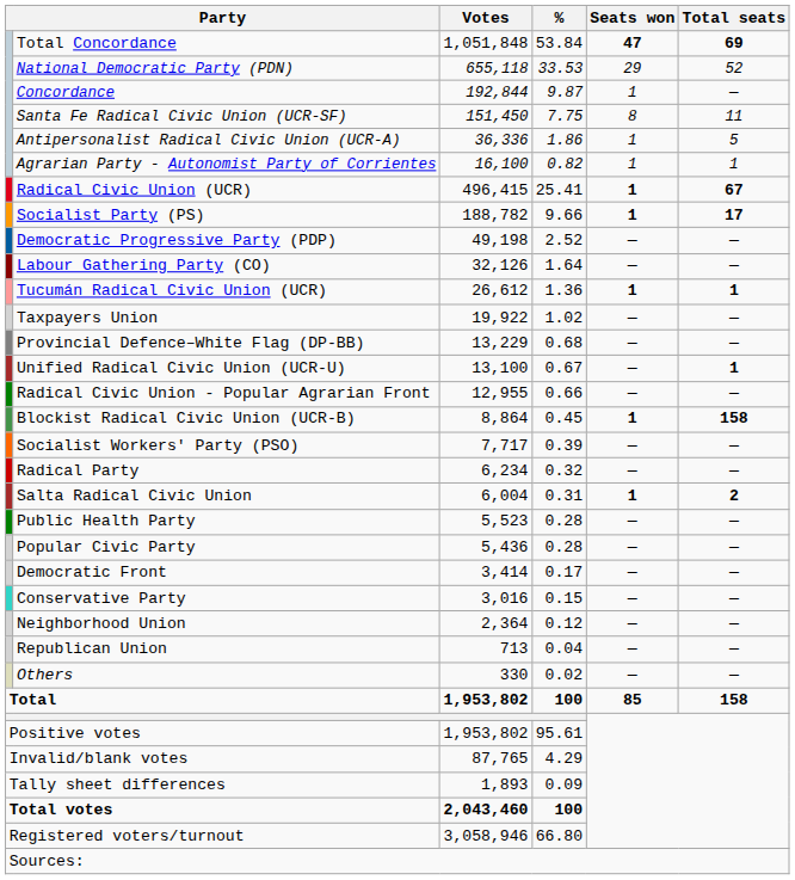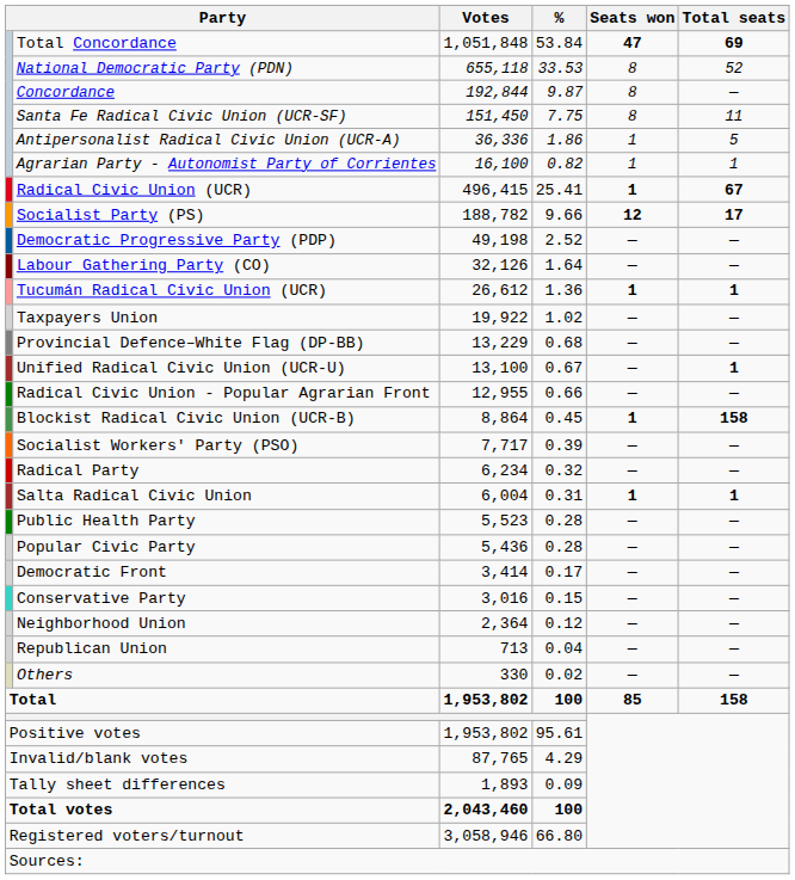National Democratic Party (PDN) | Seats won: 29 -> 8
Concordance | Seats won: 1 -> 8
Socialist Party (PS) | Seats won: 1 -> 12
Salta Radical Civic Union | Total seats: 2 -> 1
